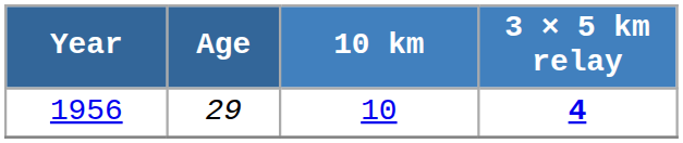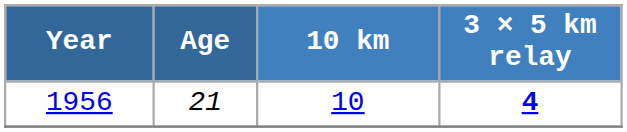1956 | Age: 29 -> 21
